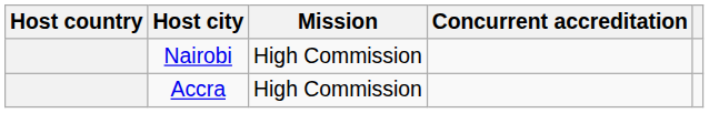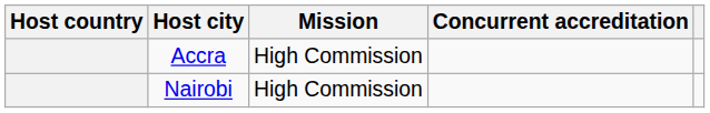rows swapped: Accra <-> Nairobi
